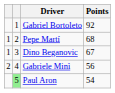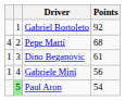Pepe Martí | column 1: 1 -> 4
Dino Beganovic | Points: 67 -> 61
Gabriele Minì | column 1: 2 -> 1
